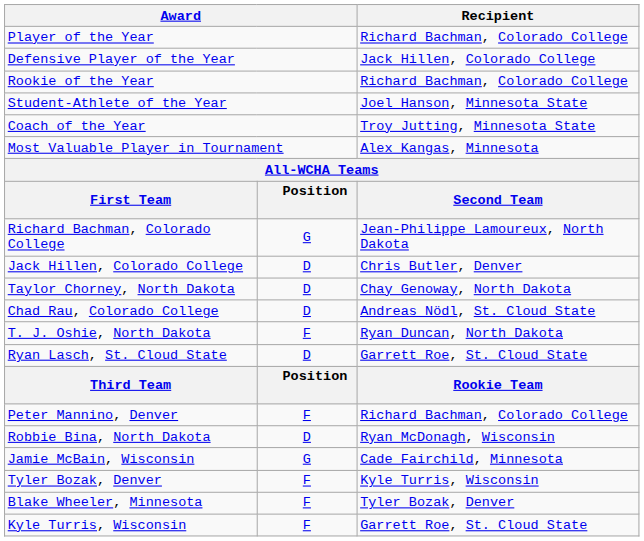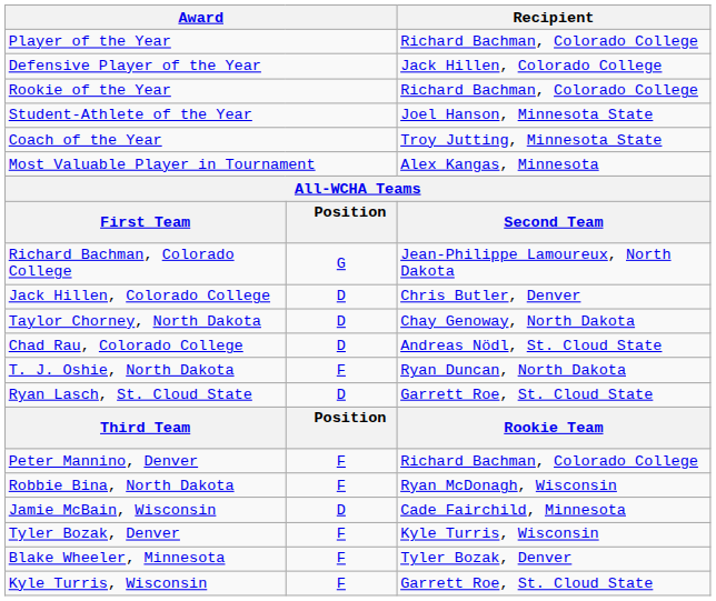Robbie Bina, North Dakota | column 2: D -> F
Jamie McBain, Wisconsin | column 2: G -> D
